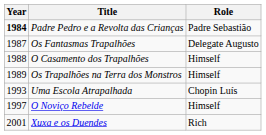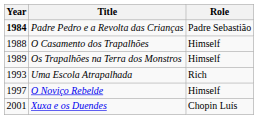- row: 1987 | Os Fantasmas Trapalhões | Delegate Augusto
Uma Escola Atrapalhada | Role: Chopin Luís -> Rich
Xuxa e os Duendes | Role: Rich -> Chopin Luís
